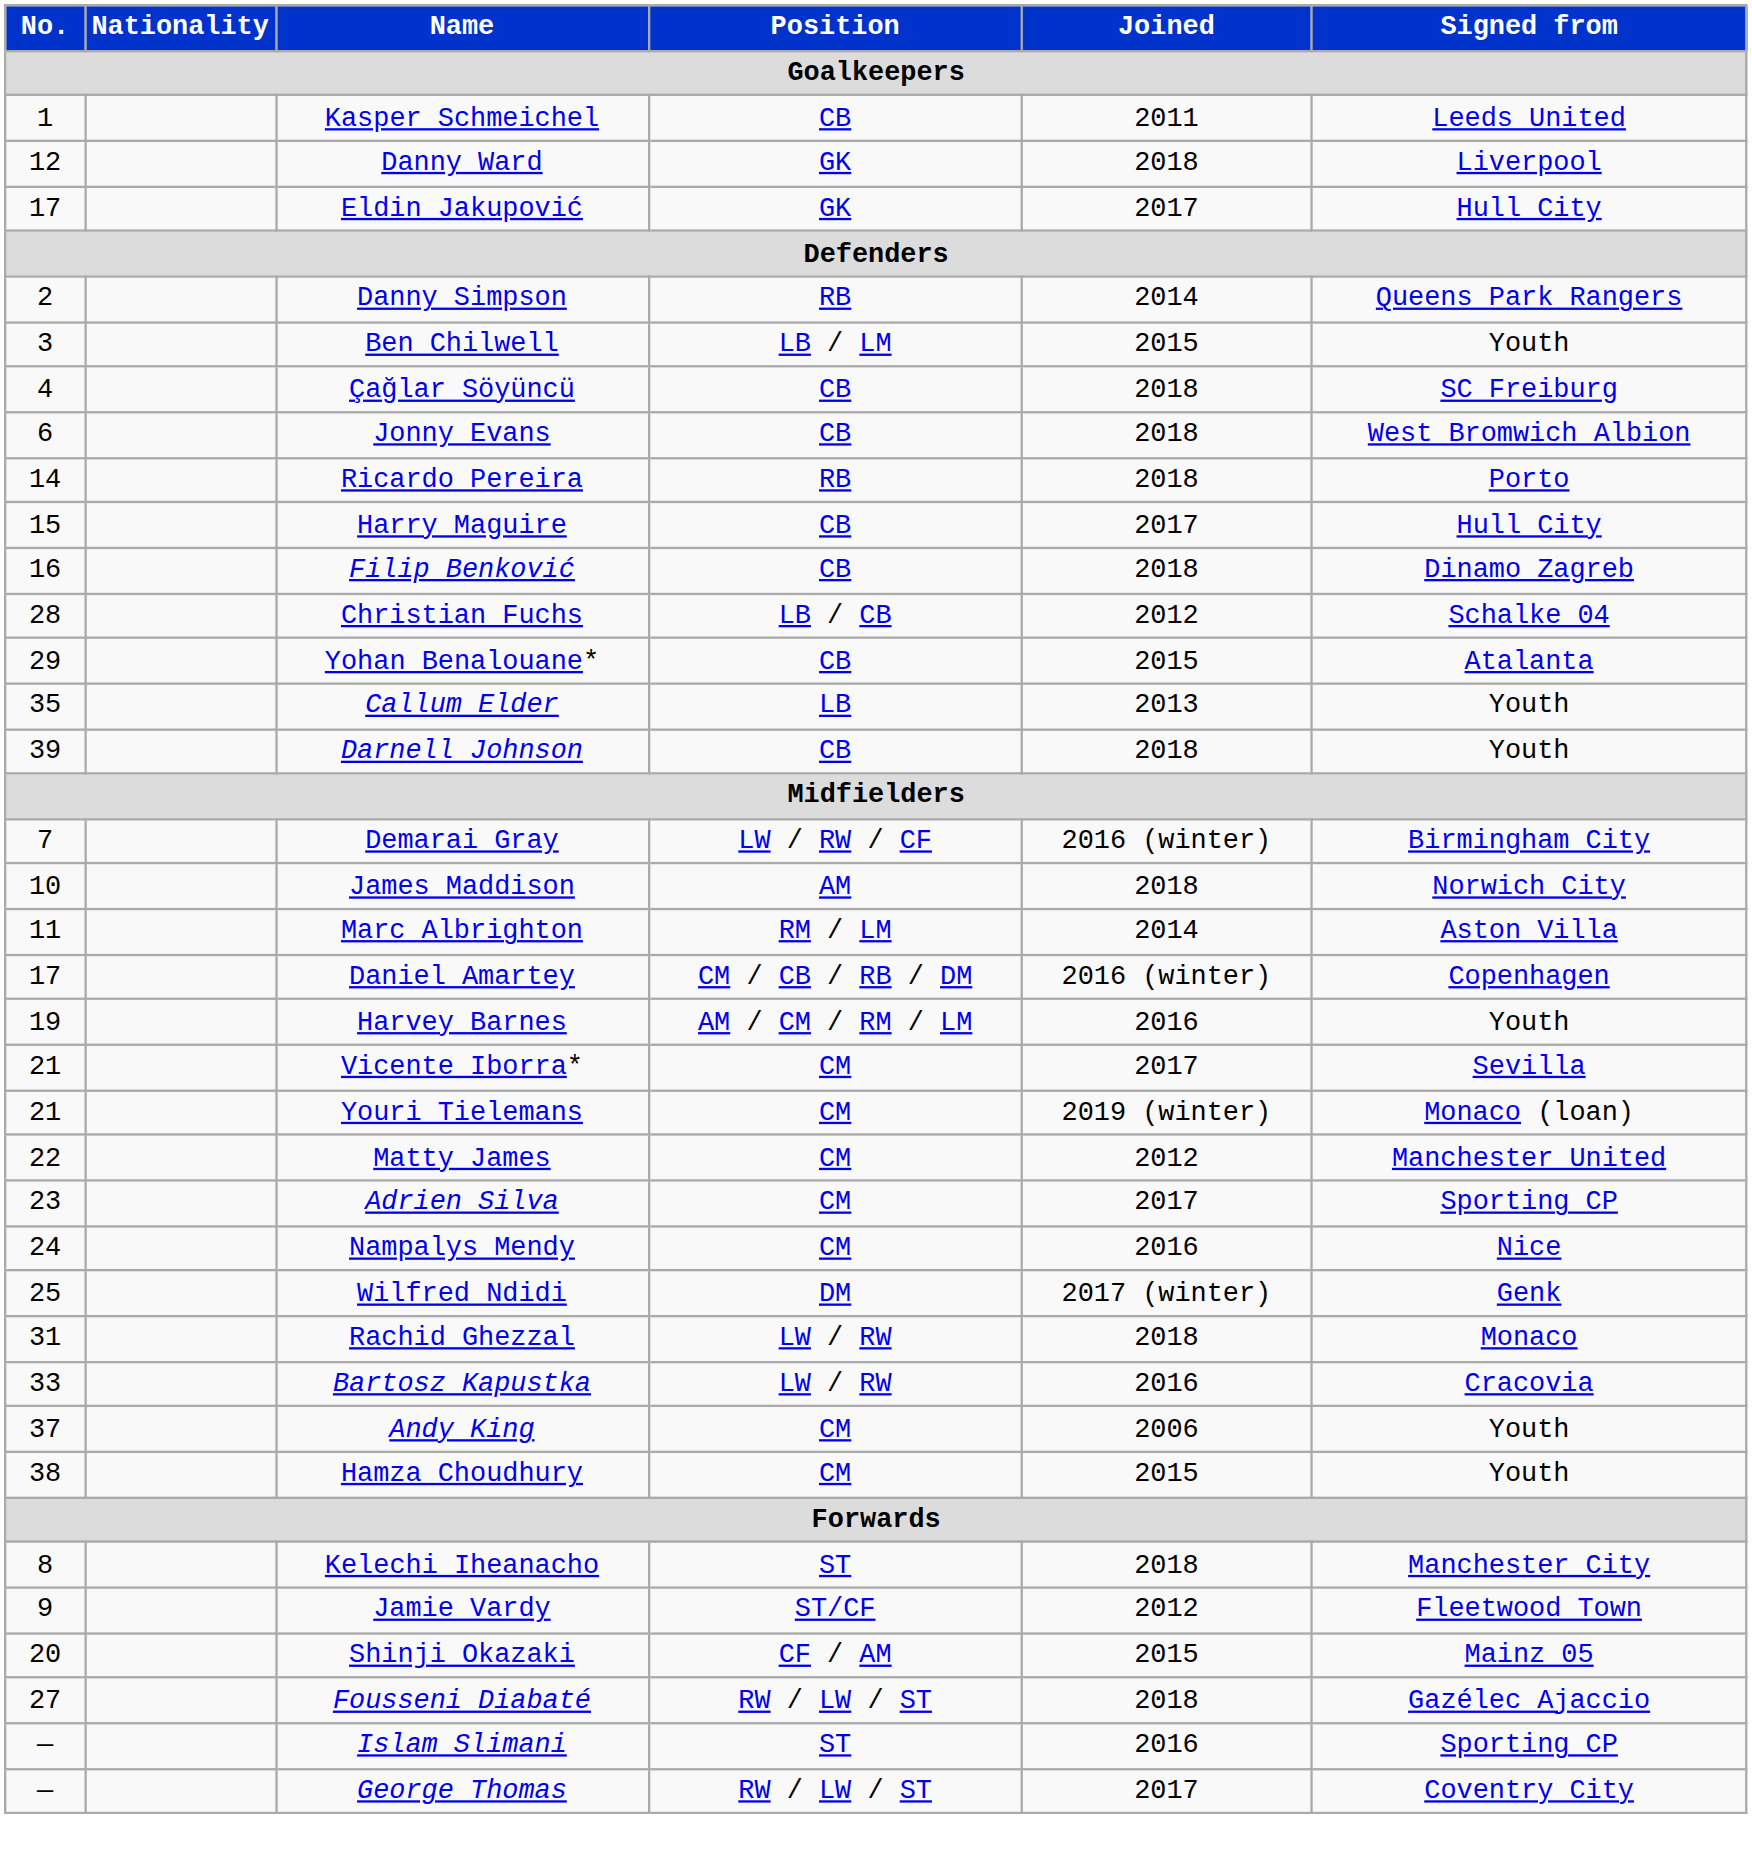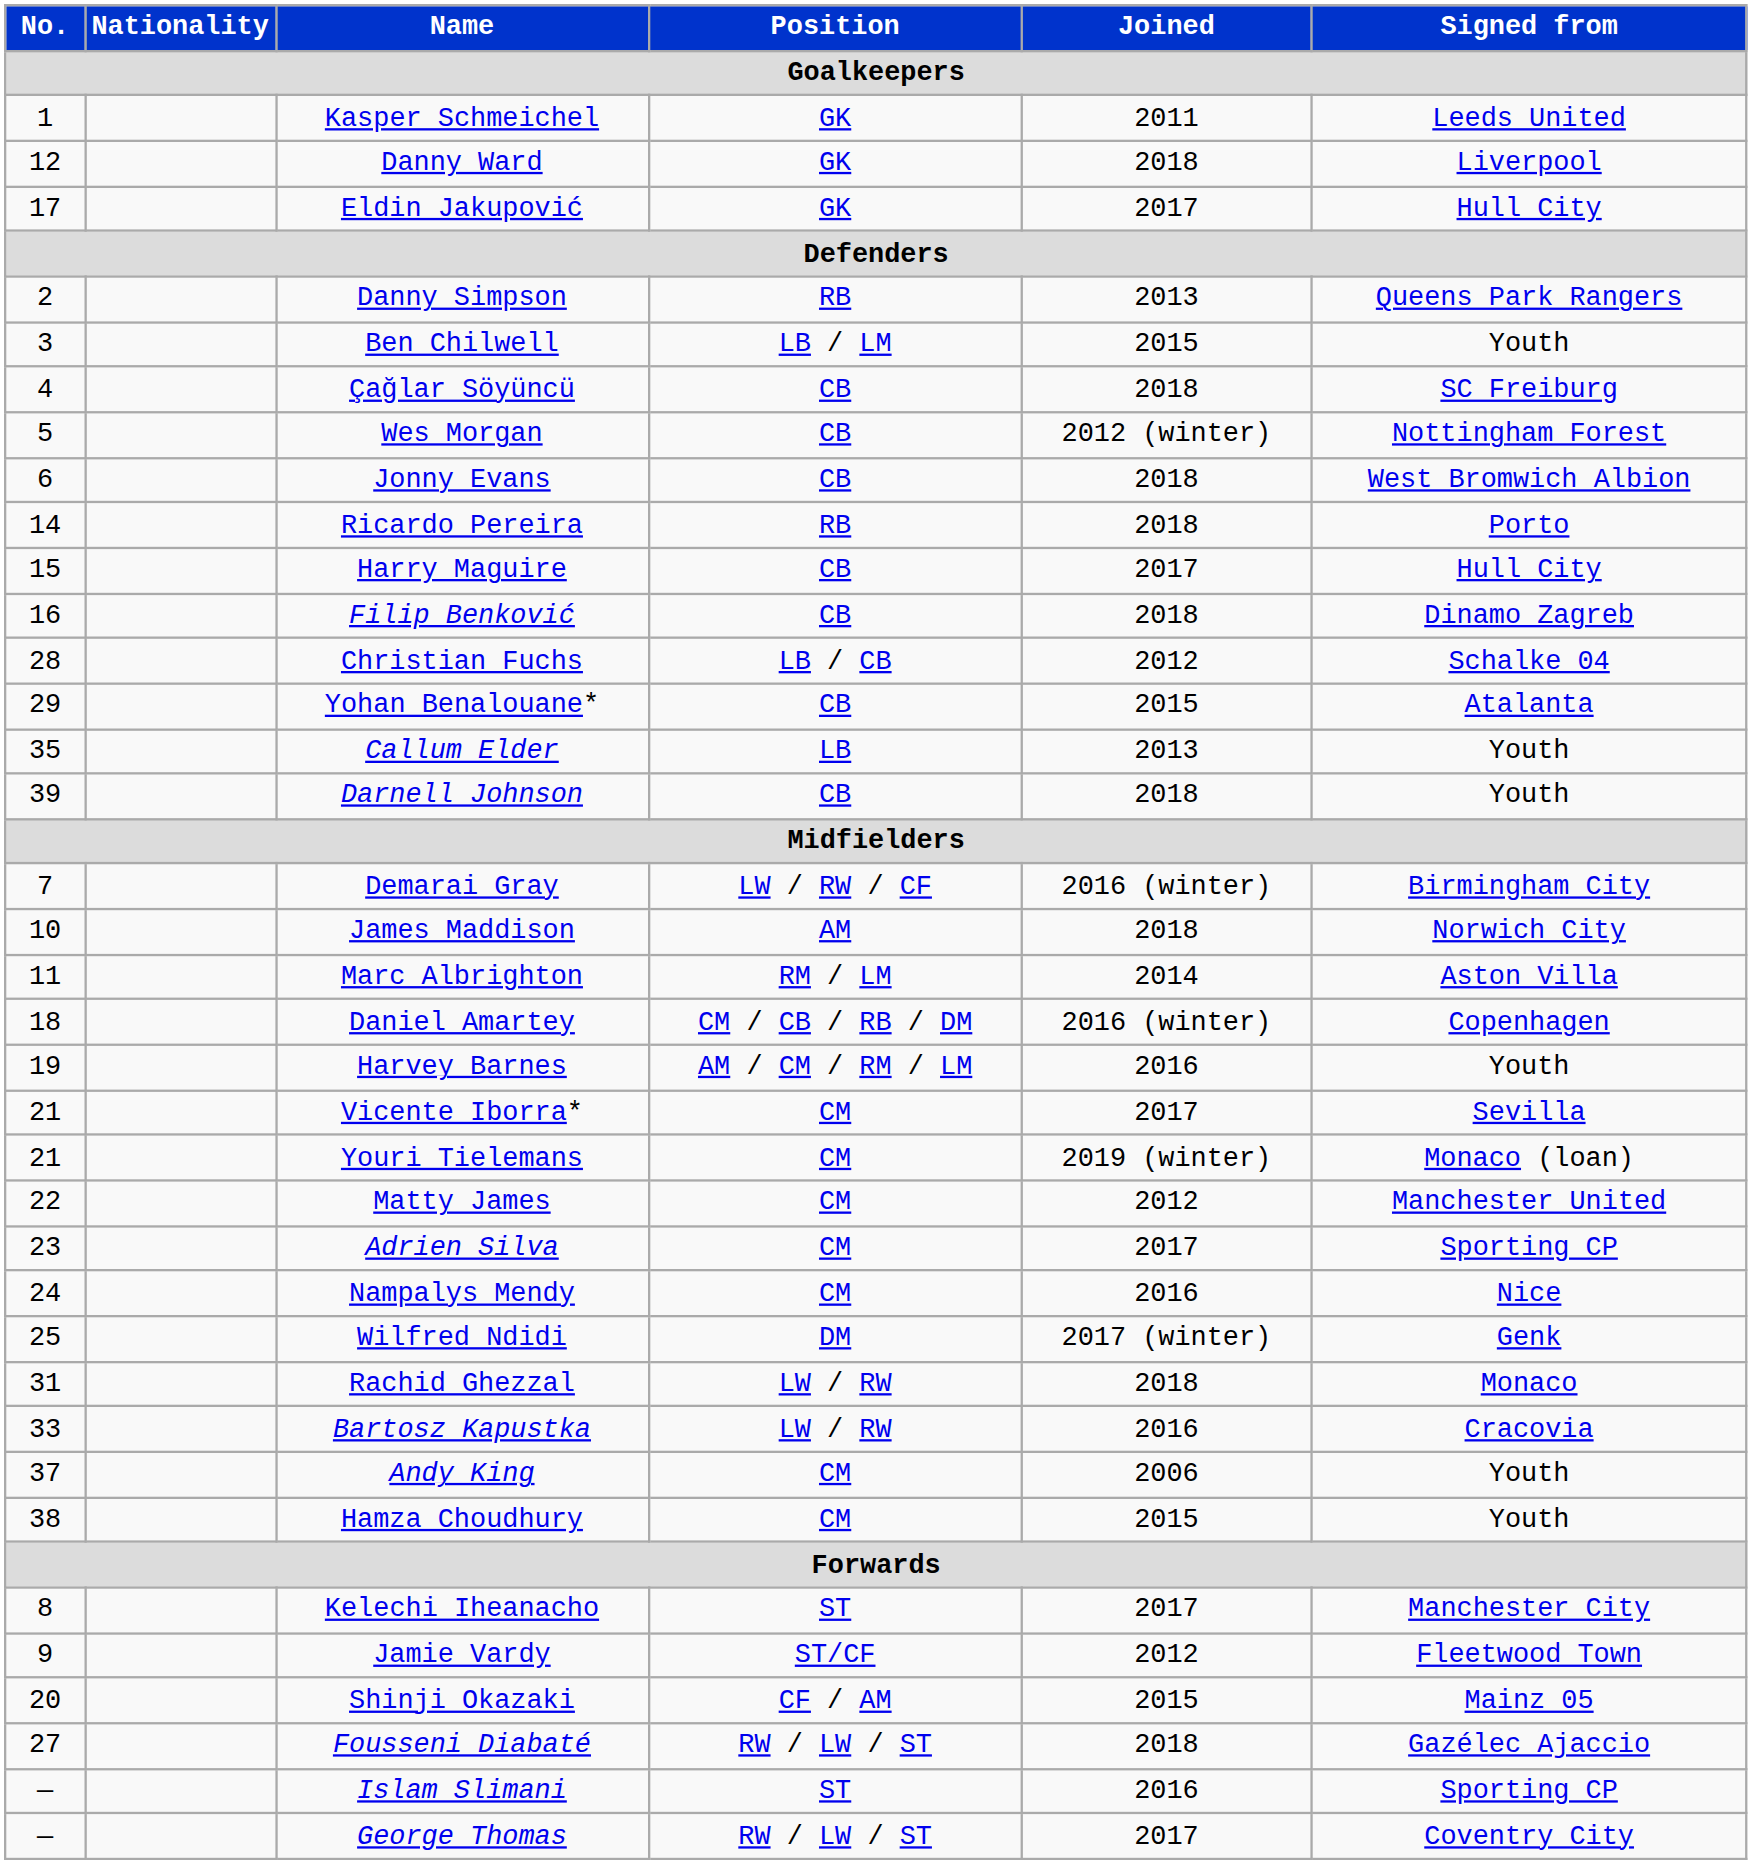Kasper Schmeichel | Position: CB -> GK
Danny Simpson | Joined: 2014 -> 2013
+ row: 5 | Wes Morgan | CB | 2012 (winter) | Nottingham Forest
Daniel Amartey | No.: 17 -> 18
Kelechi Iheanacho | Joined: 2018 -> 2017
